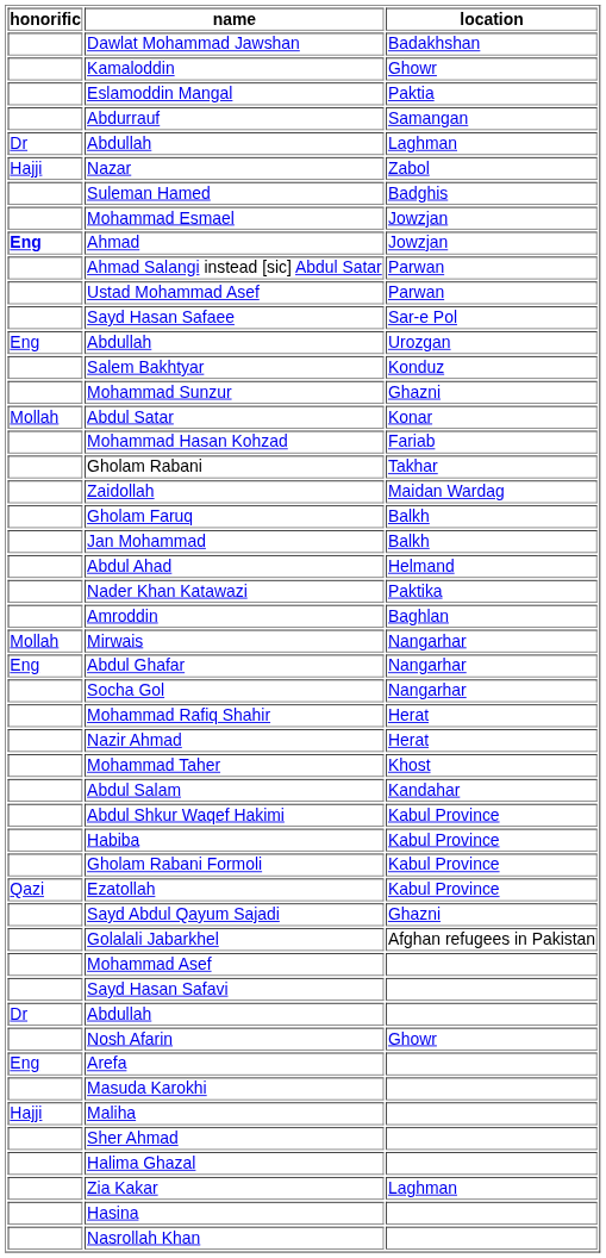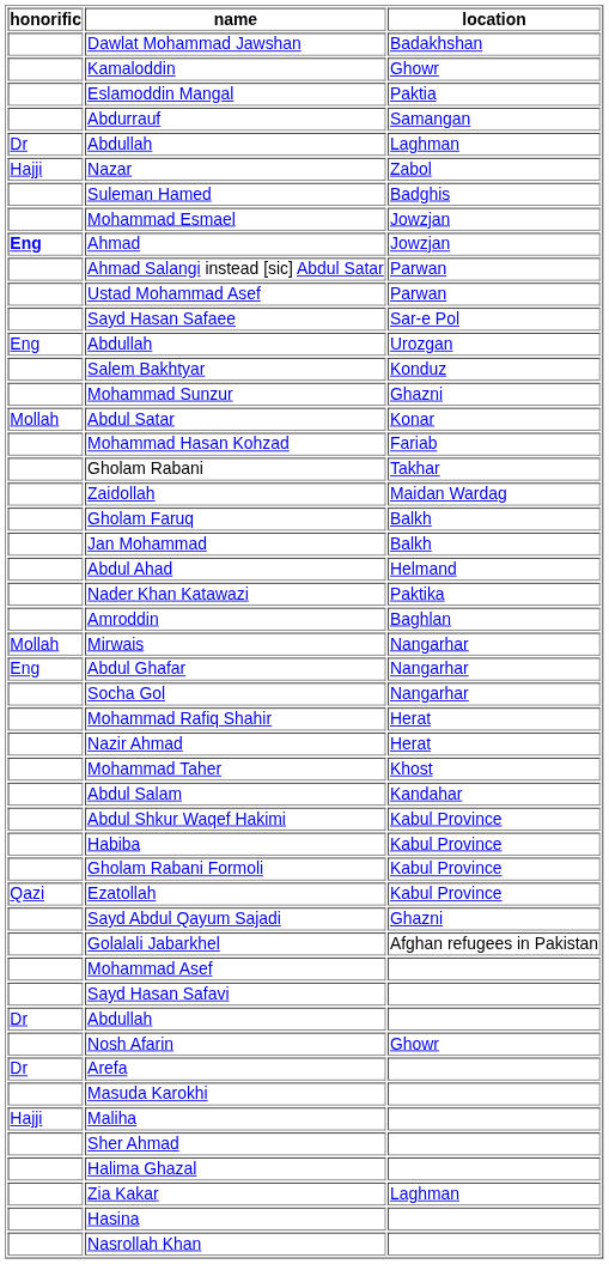Arefa | honorific: Eng -> Dr
